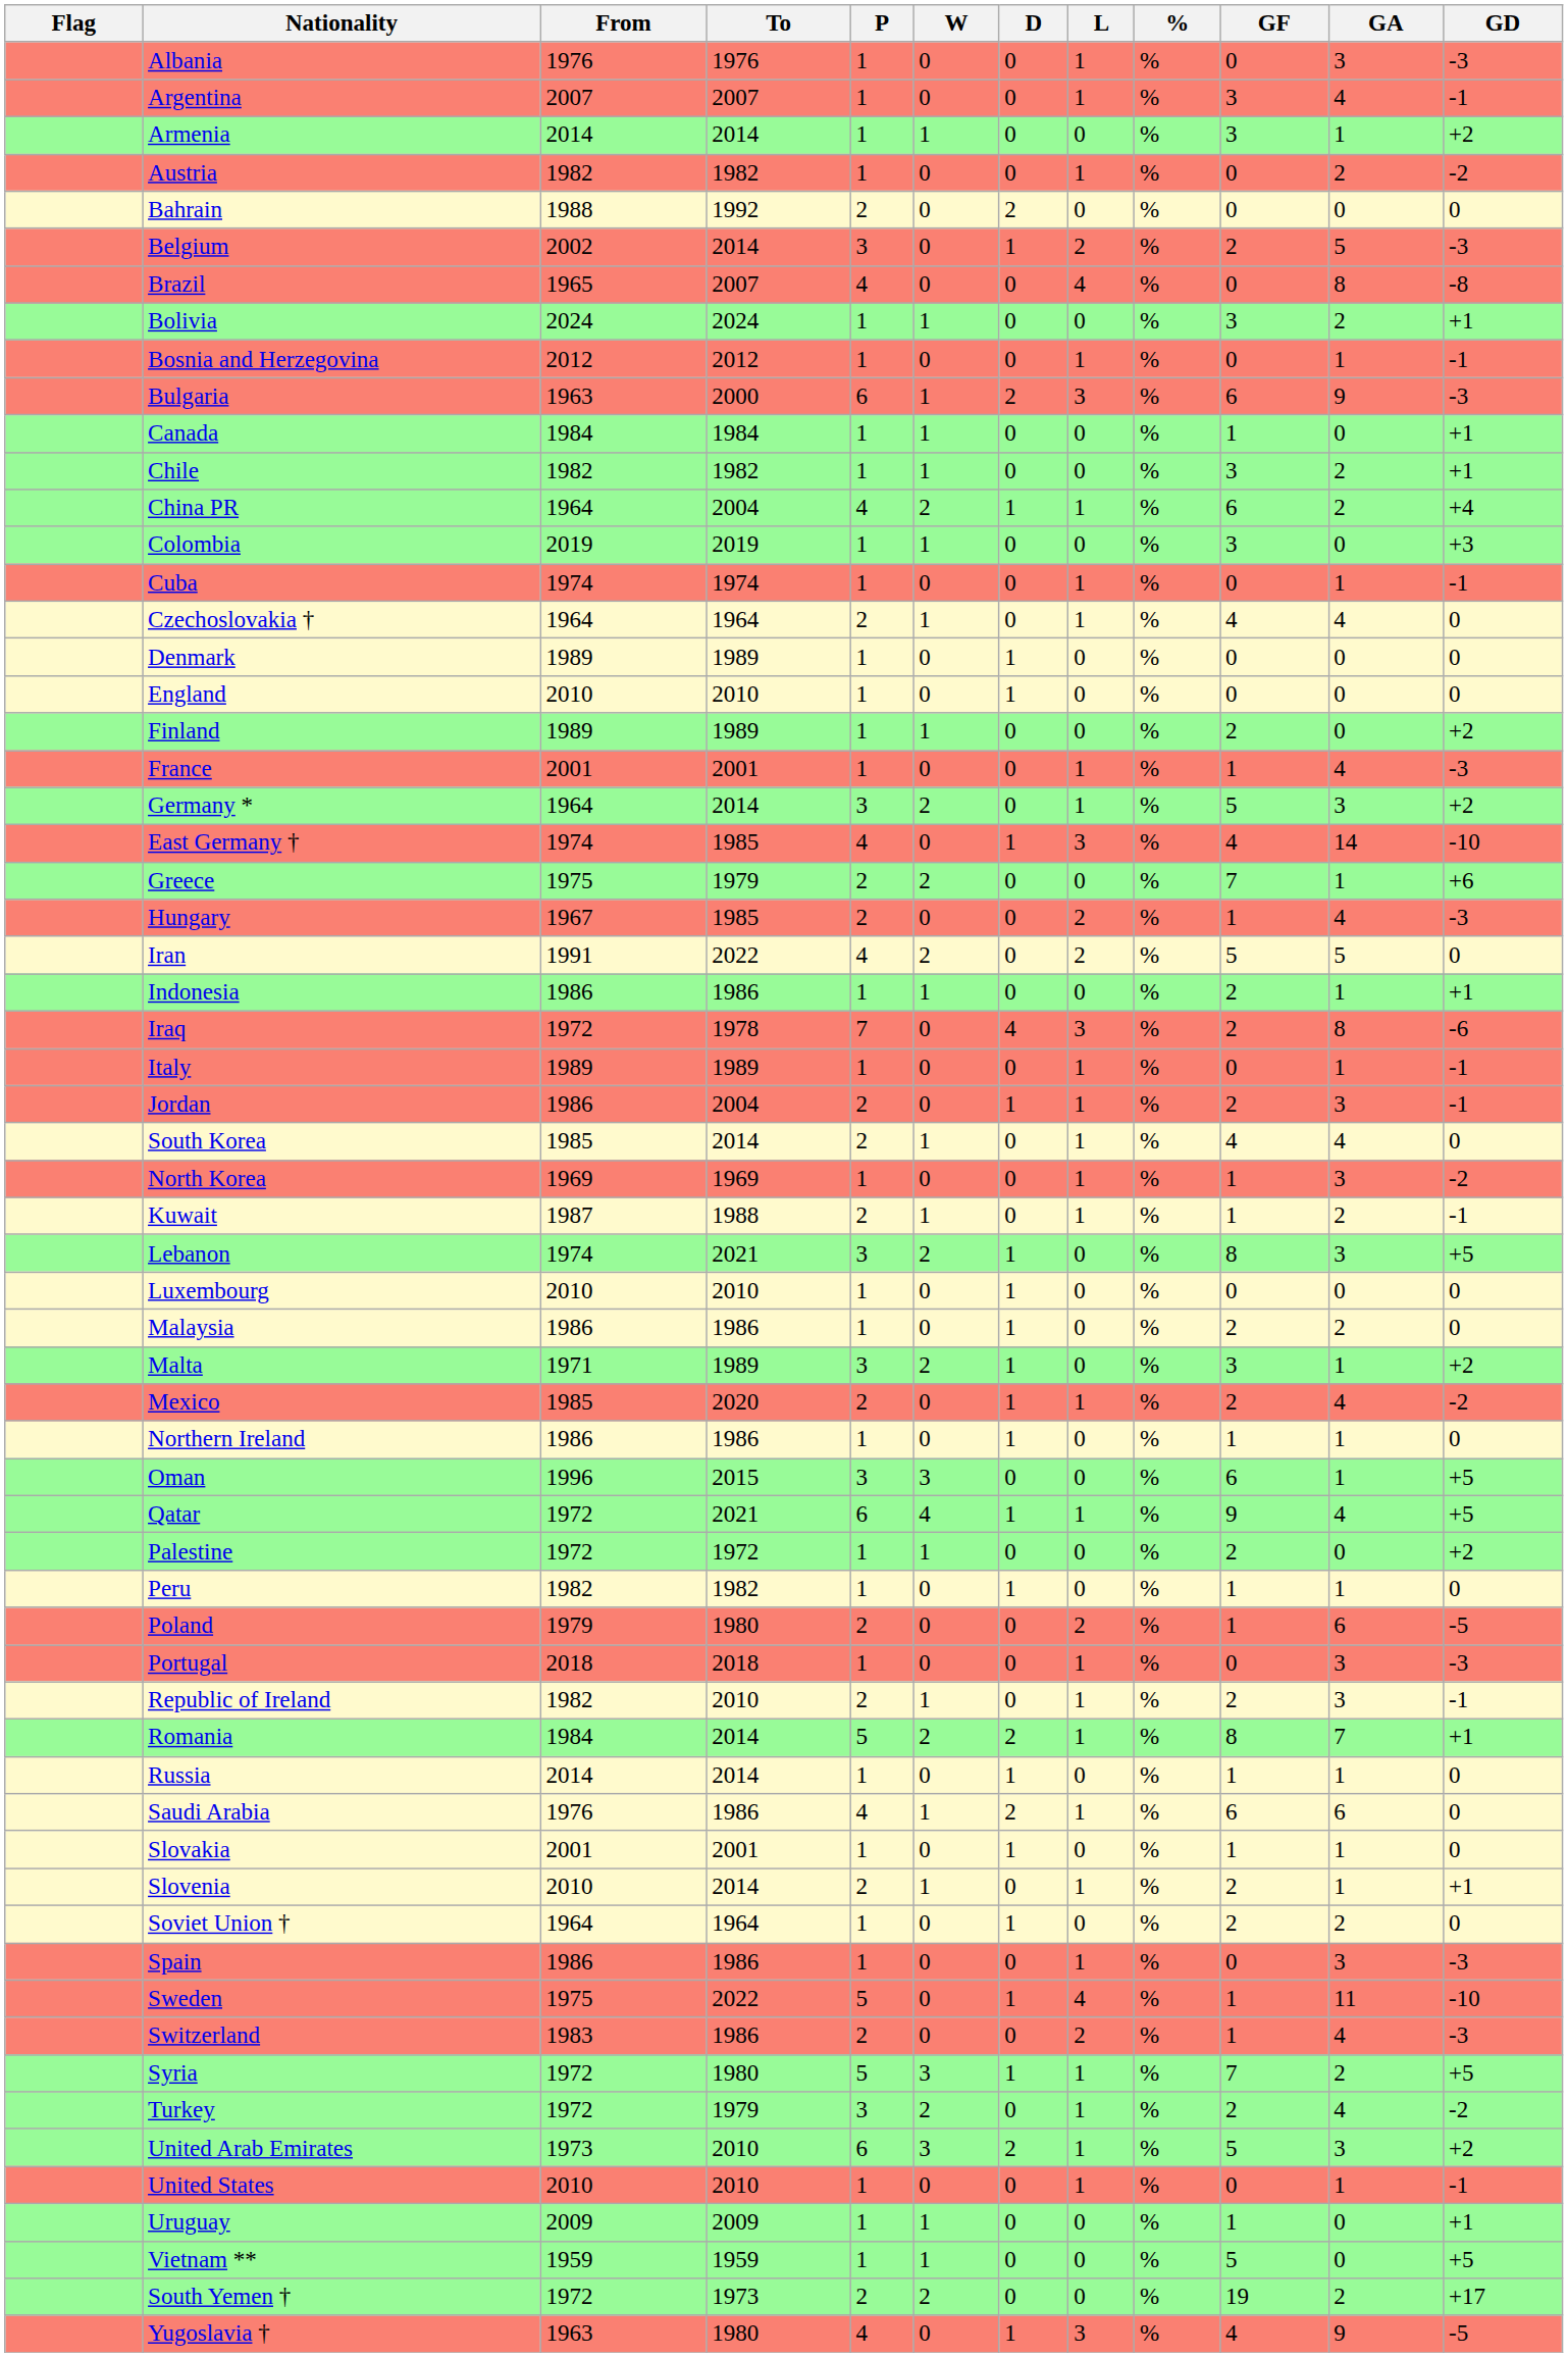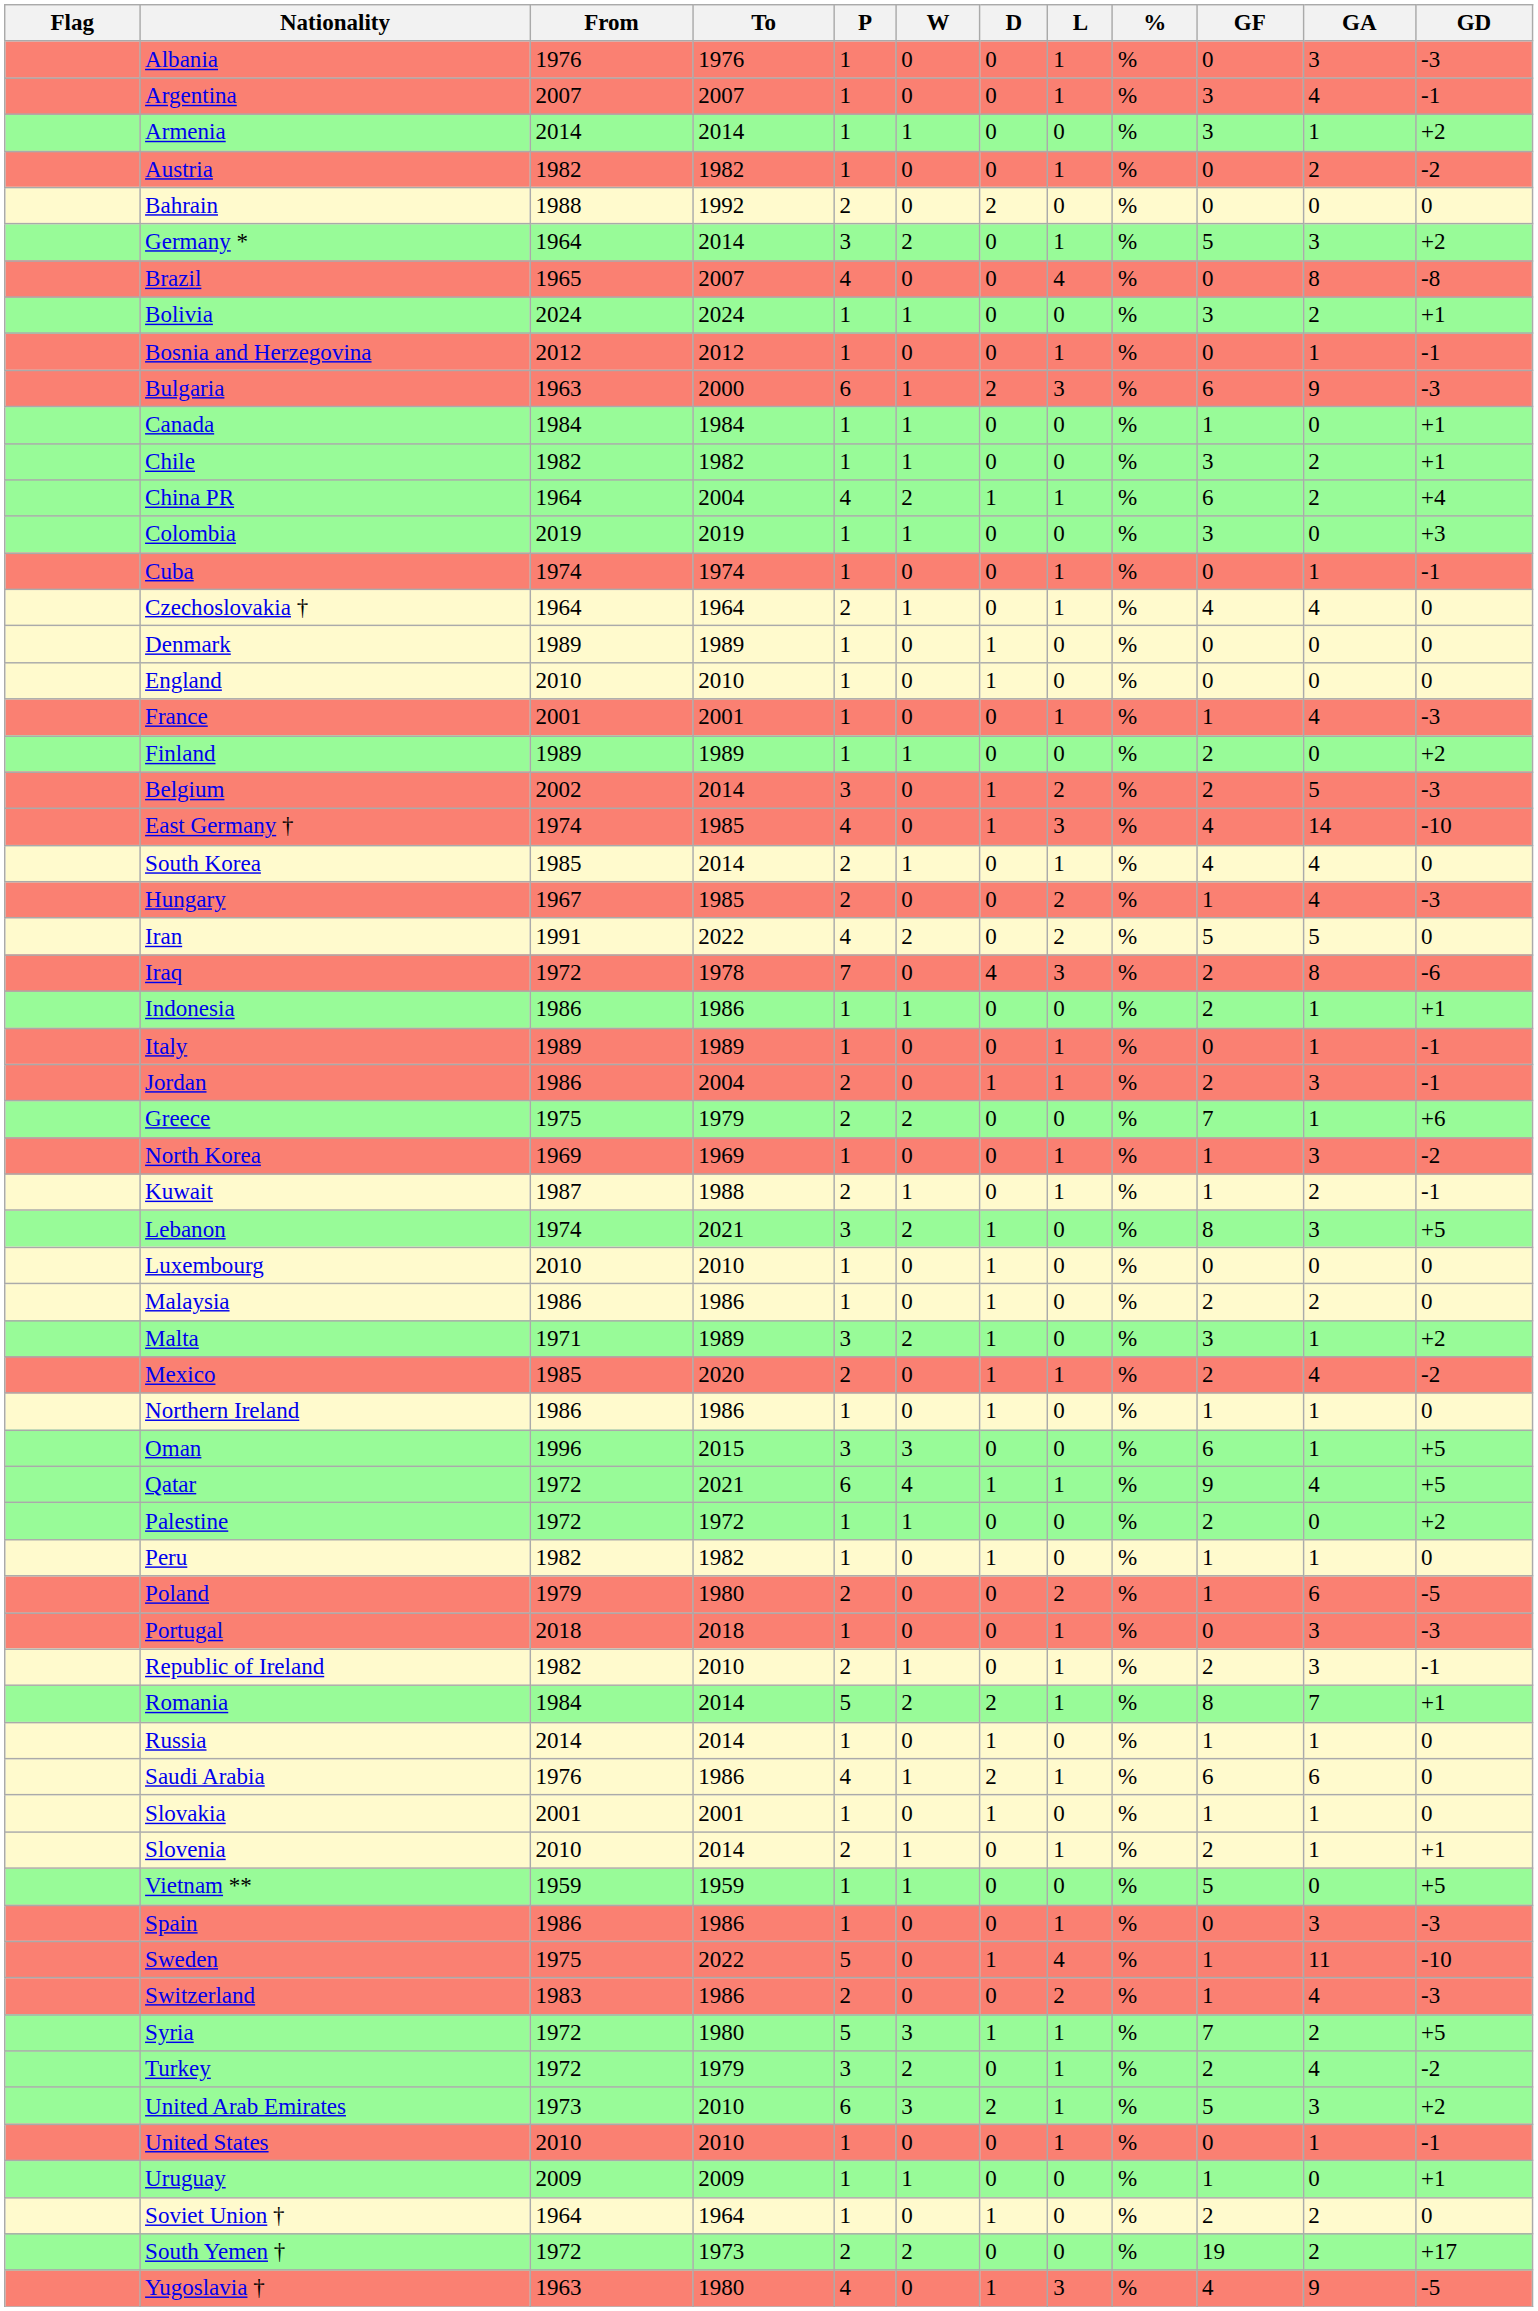rows swapped: Belgium <-> Germany *
rows swapped: Finland <-> France
rows swapped: Greece <-> South Korea
rows swapped: Iraq <-> Indonesia
rows swapped: Soviet Union † <-> Vietnam **
